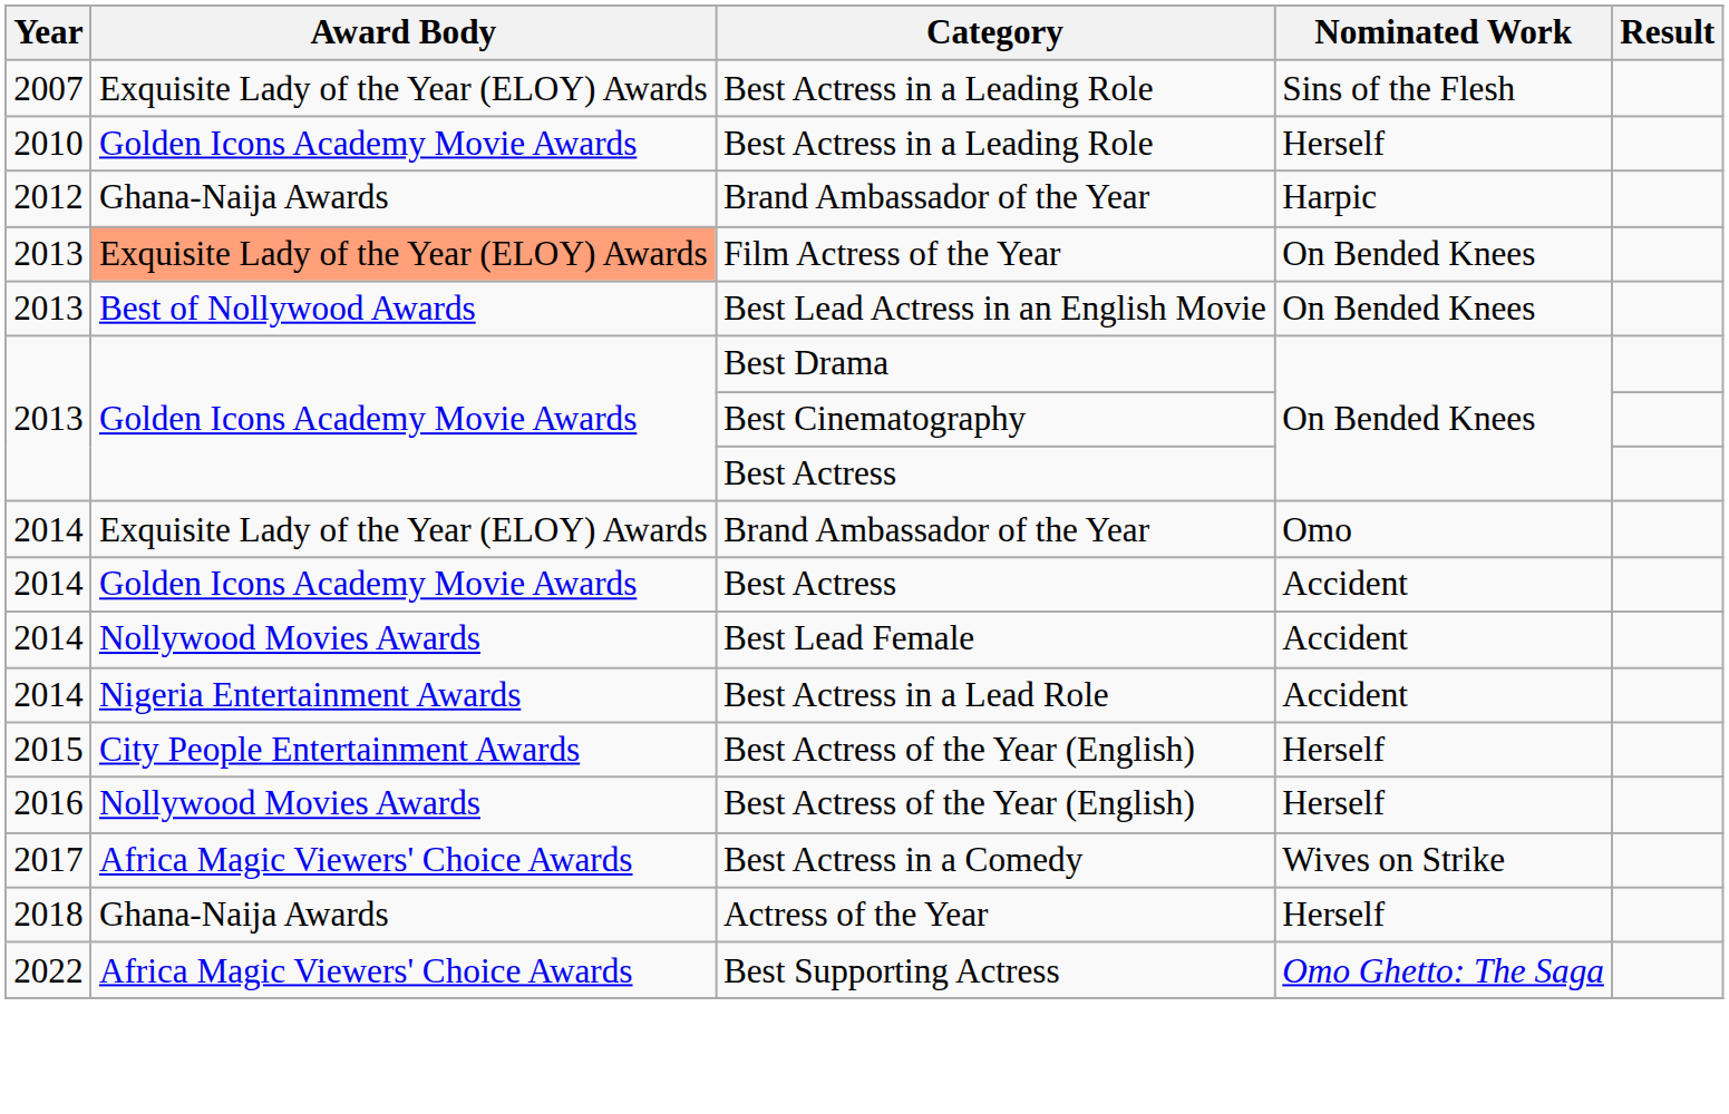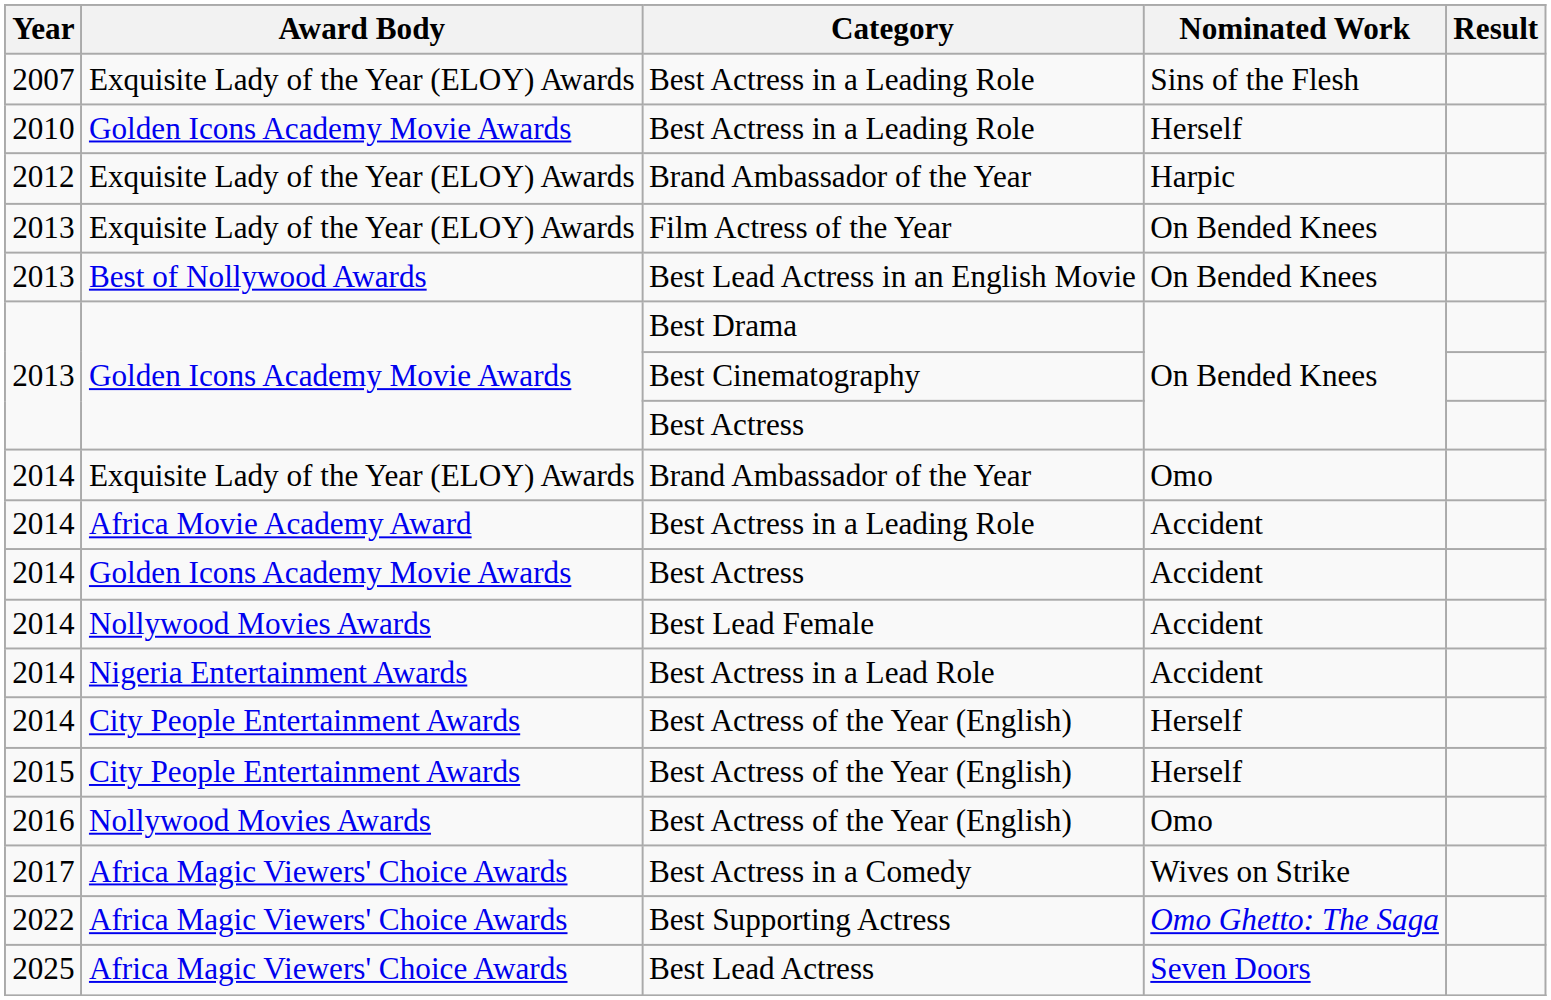2012 / Brand Ambassador of the Year | Award Body: Ghana-Naija Awards -> Exquisite Lady of the Year (ELOY) Awards
Film Actress of the Year | Award Body: lightsalmon background -> no background
+ row: 2014 | Africa Movie Academy Award | Best Actress in a Leading Role | Accident
+ row: 2014 | City People Entertainment Awards | Best Actress of the Year (English) | Herself
2016 / Best Actress of the Year (English) | Nominated Work: Herself -> Omo
- row: 2018 | Ghana-Naija Awards | Actress of the Year | Herself
+ row: 2025 | Africa Magic Viewers' Choice Awards | Best Lead Actress | Seven Doors
